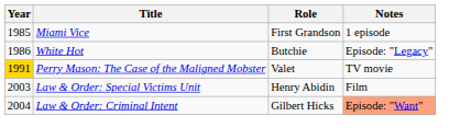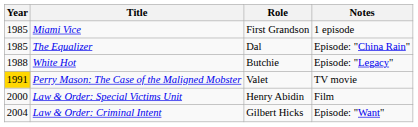+ row: 1985 | The Equalizer | Dal | Episode: "China Rain"
White Hot | Year: 1986 -> 1988
Law & Order: Special Victims Unit | Year: 2003 -> 2000
Law & Order: Criminal Intent | Notes: lightsalmon background -> no background
